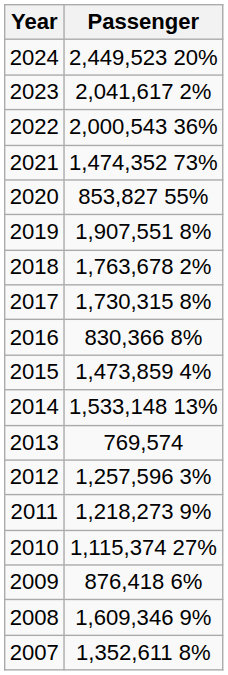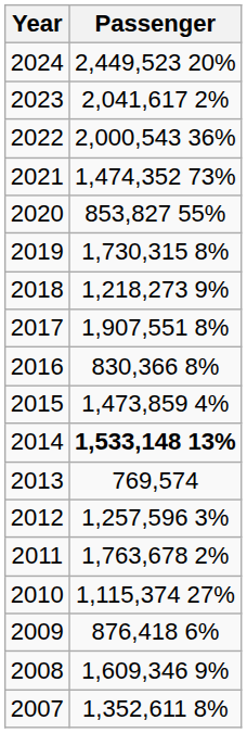2019 | Passenger: 1,907,551 8% -> 1,730,315 8%
2018 | Passenger: 1,763,678 2% -> 1,218,273 9%
2017 | Passenger: 1,730,315 8% -> 1,907,551 8%
2014 | Passenger: normal -> bold
2011 | Passenger: 1,218,273 9% -> 1,763,678 2%
